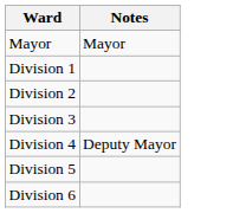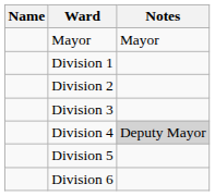+ column: Name
Division 4 | Notes: no background -> lightgrey background
